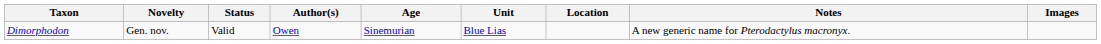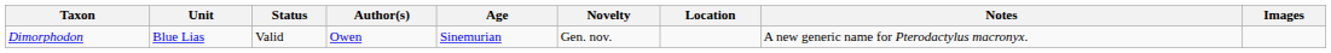columns swapped: Novelty <-> Unit
